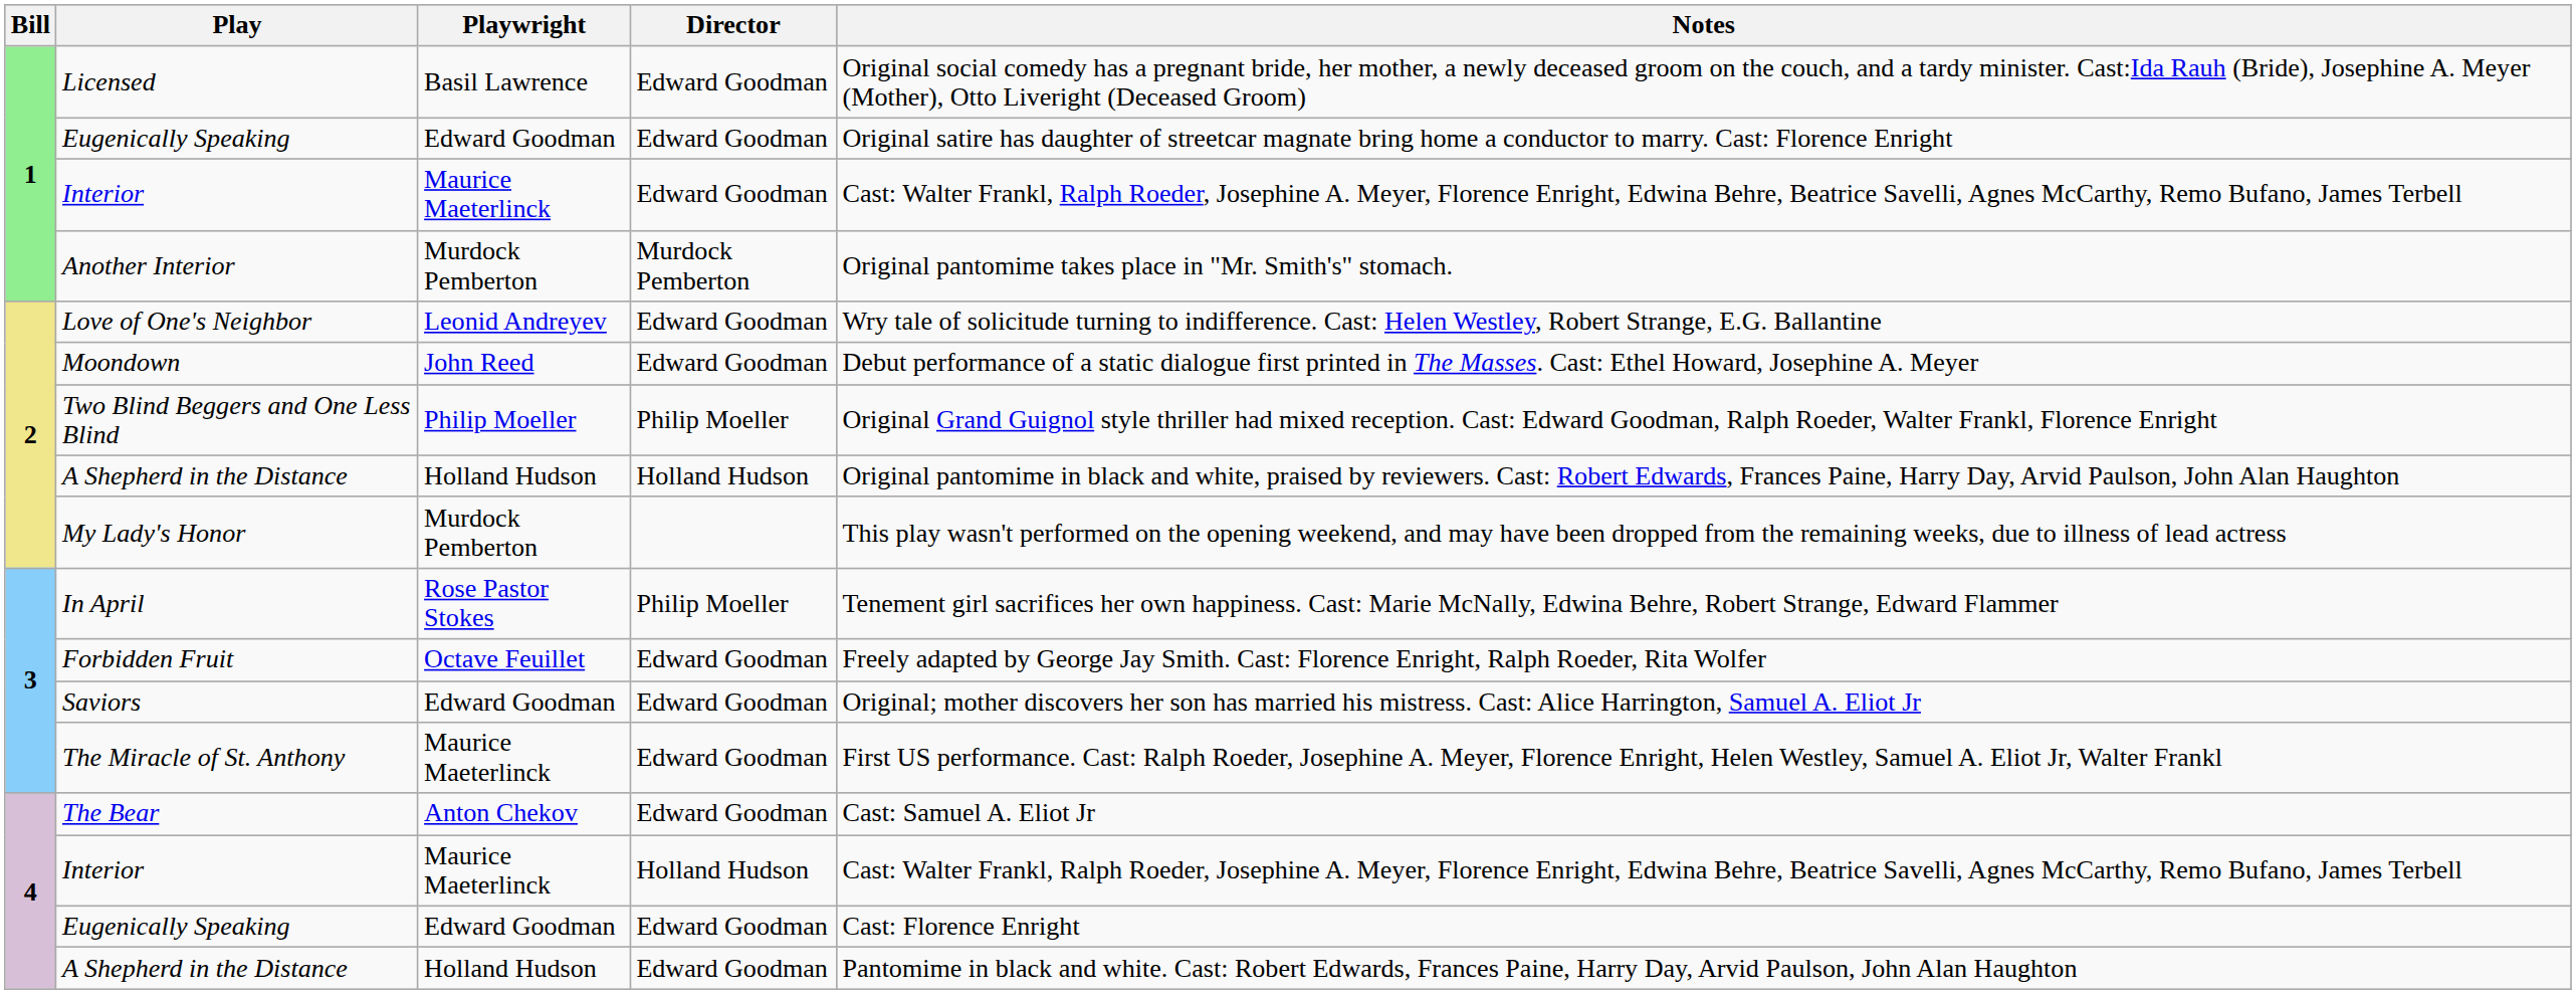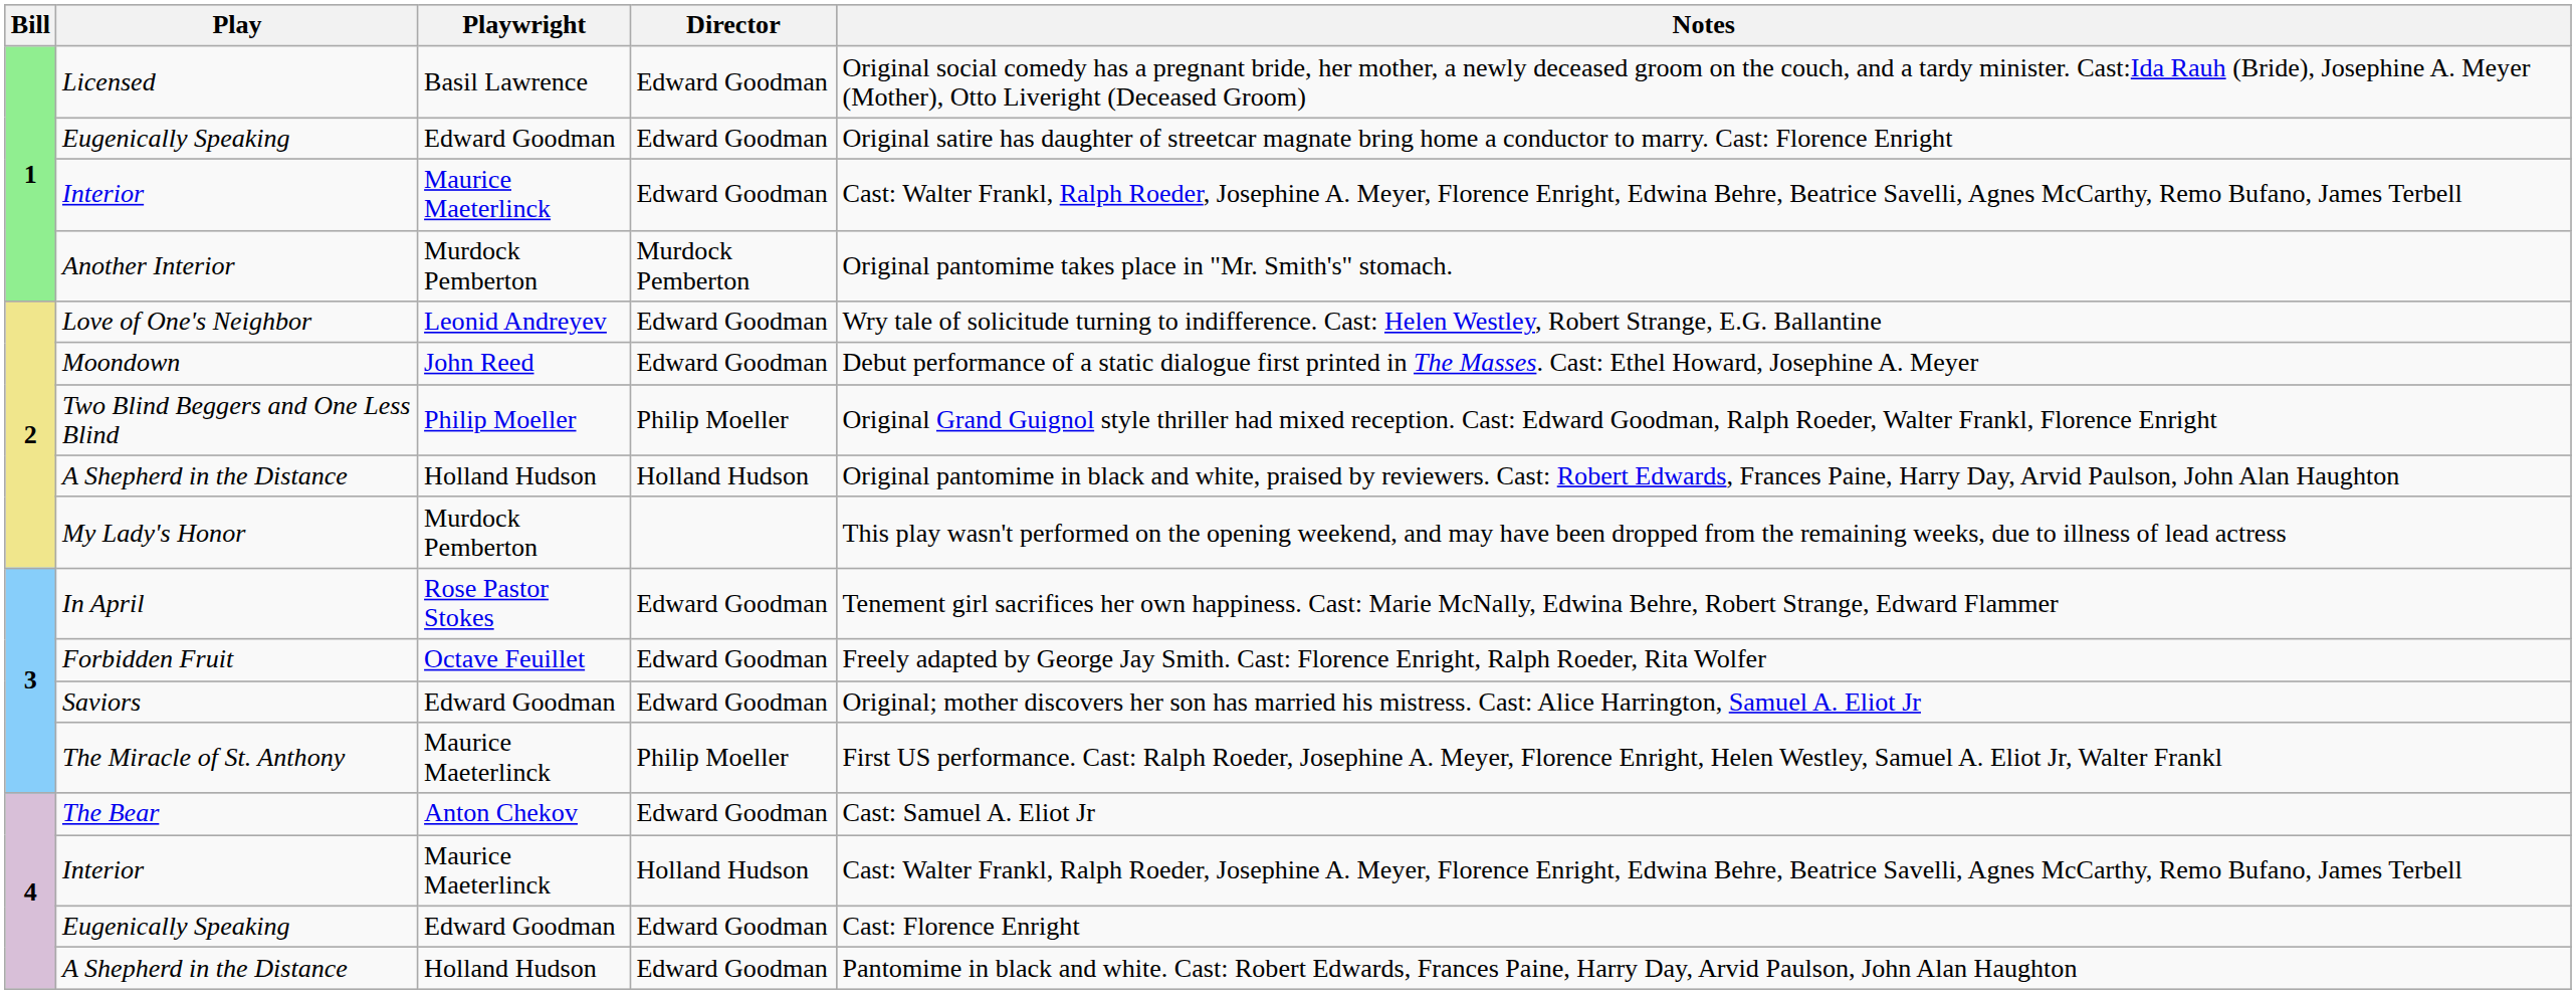In April | Director: Philip Moeller -> Edward Goodman
The Miracle of St. Anthony | Director: Edward Goodman -> Philip Moeller
